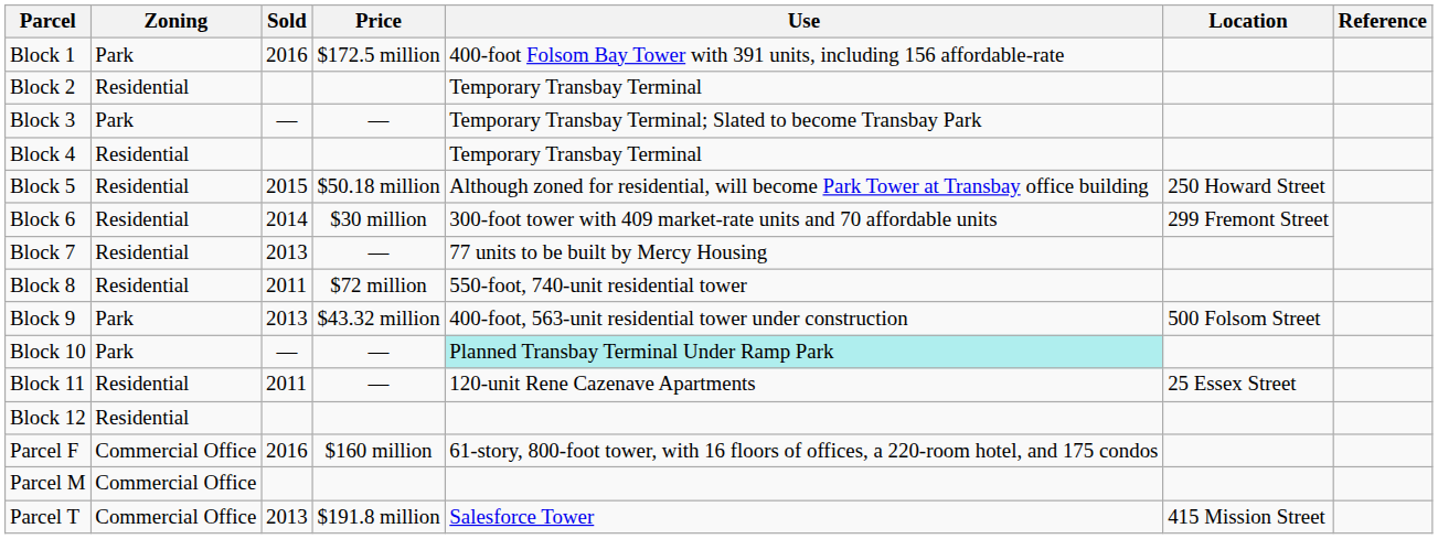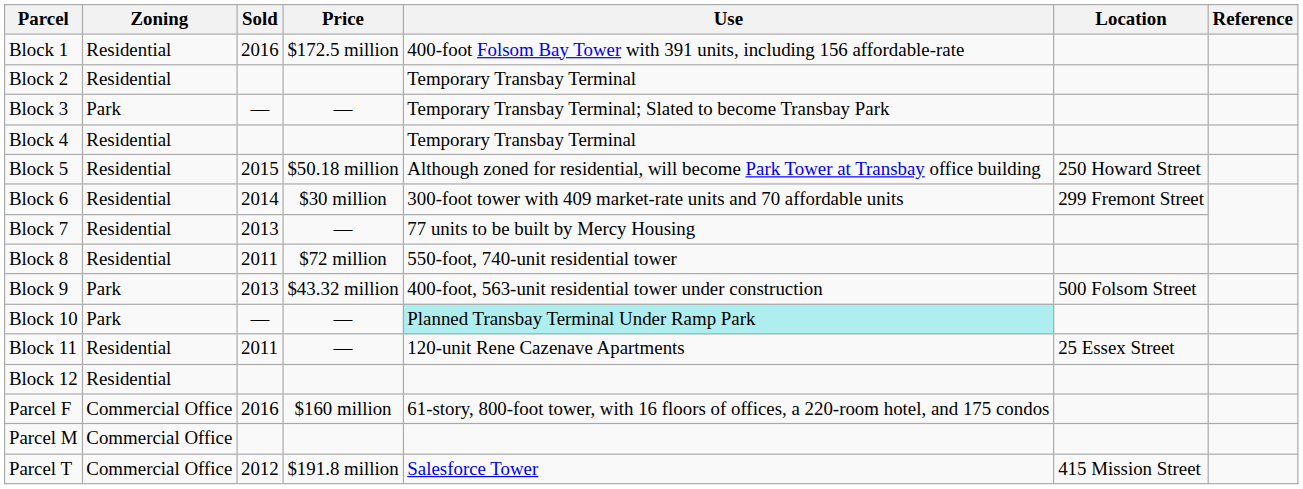Block 1 | Zoning: Park -> Residential
Parcel T | Sold: 2013 -> 2012
